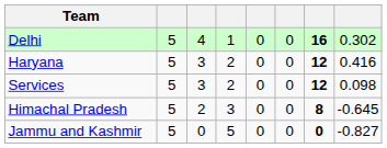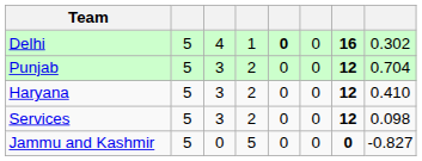Delhi | column 5: normal -> bold
+ row: Punjab | 5 | 3 | 2 | 0 | 0 | 12 | 0.704
Haryana | column 8: 0.416 -> 0.410
- row: Himachal Pradesh | 5 | 2 | 3 | 0 | 0 | 8 | -0.645
